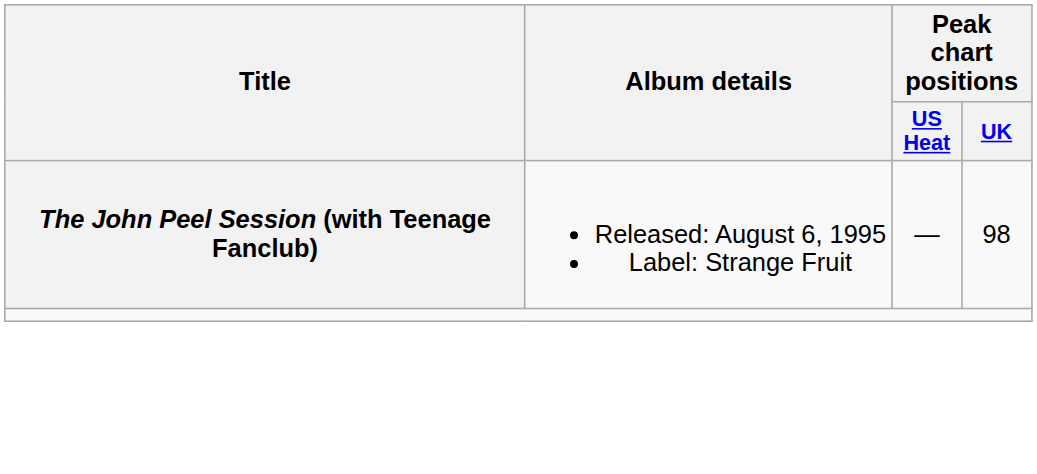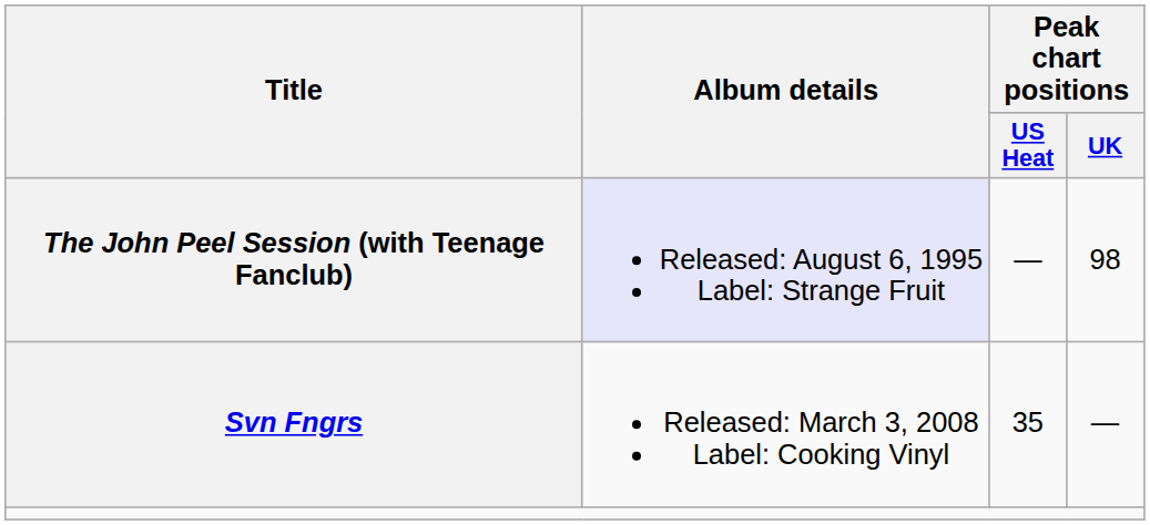The John Peel Session (with Teenage Fanclub) | Album details: no background -> lavender background
+ row: Svn Fngrs | Released: March 3, 2008 Label: Cooking Vinyl | 35 | —
